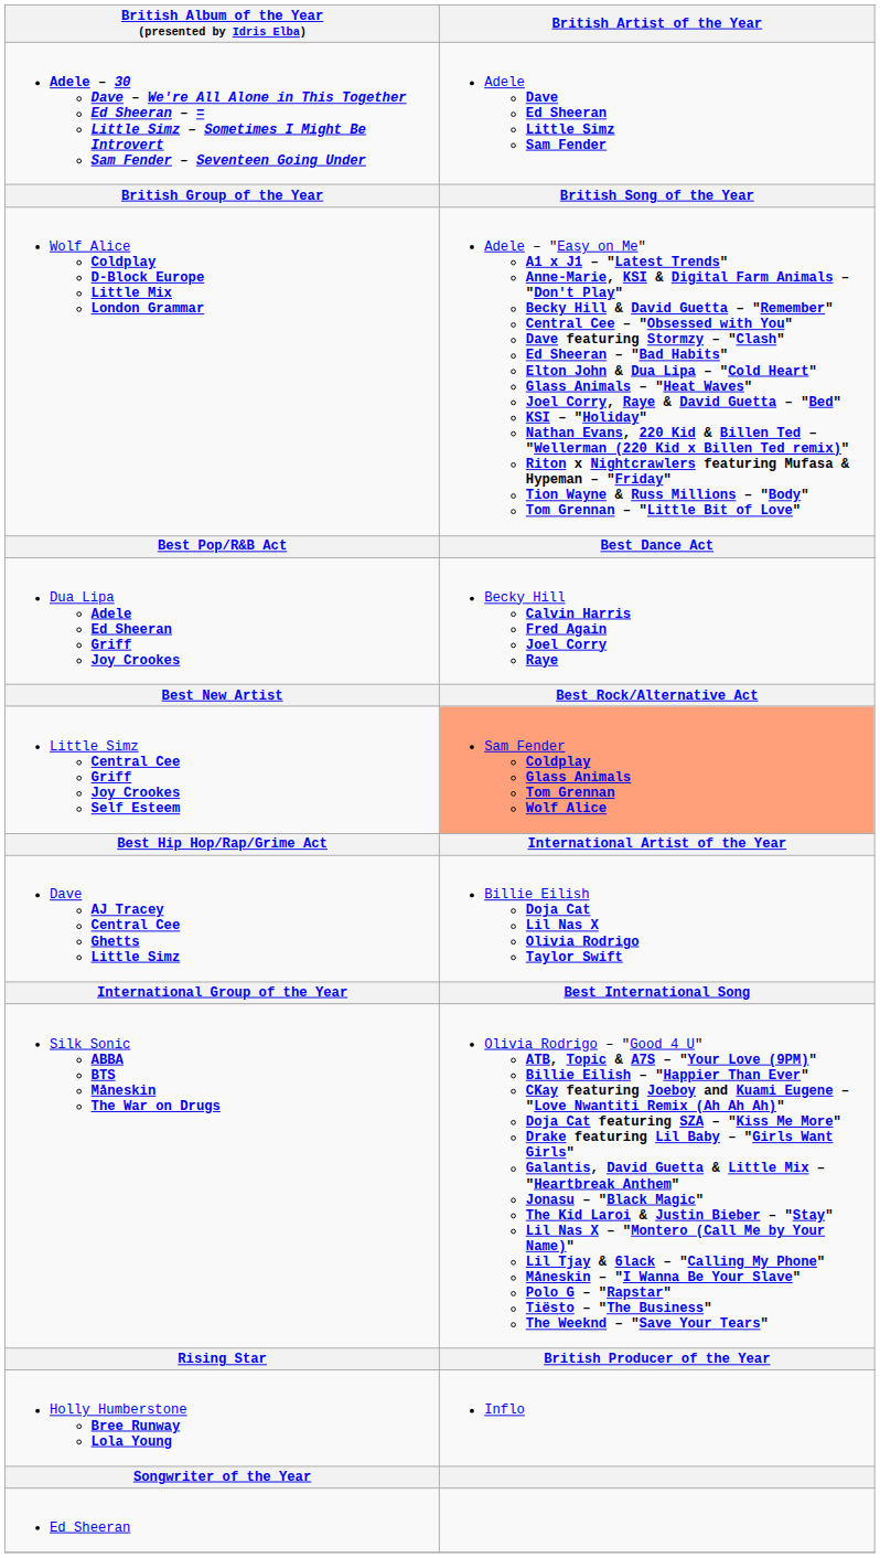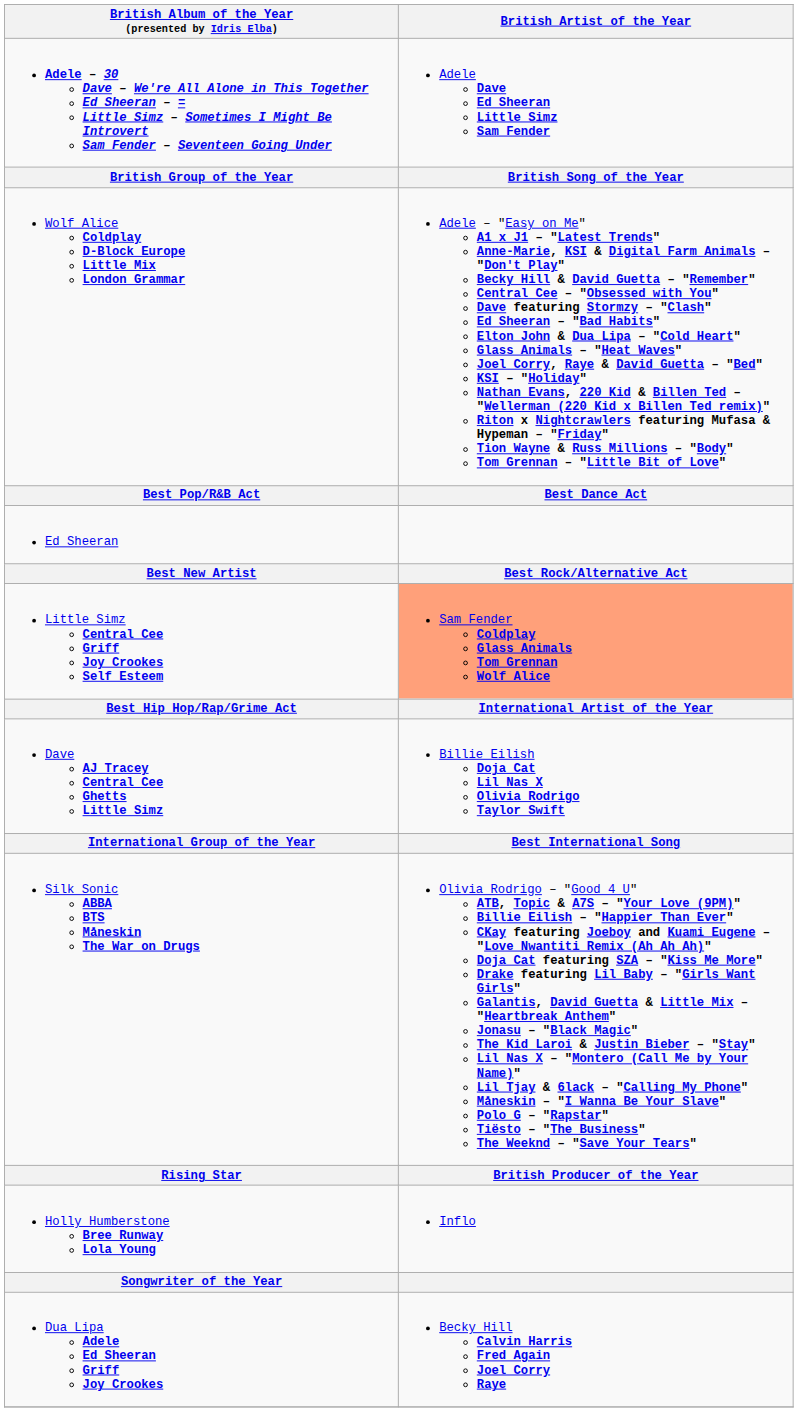rows swapped: Dua Lipa Adele Ed Sheeran Griff Joy Crookes <-> Ed Sheeran
